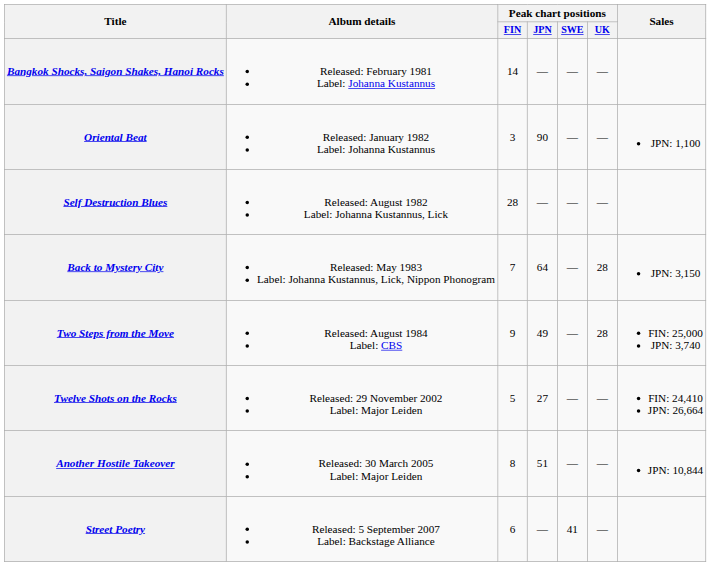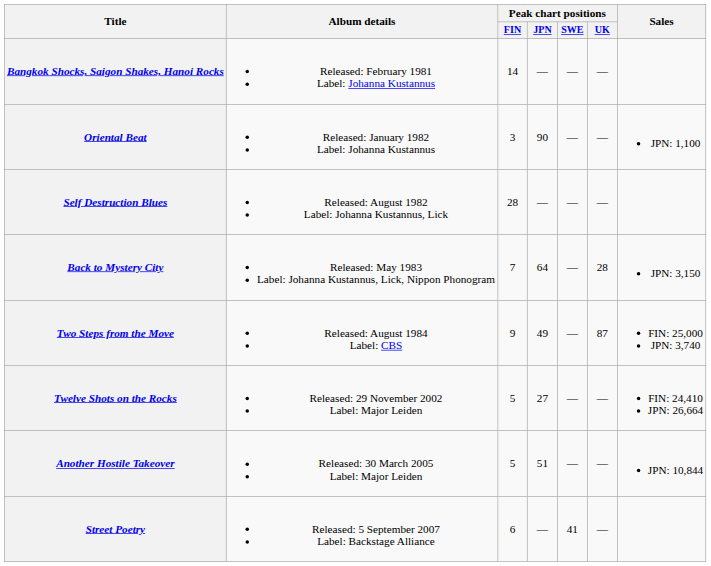Two Steps from the Move | Peak chart positions / UK: 28 -> 87
Another Hostile Takeover | Peak chart positions / FIN: 8 -> 5
